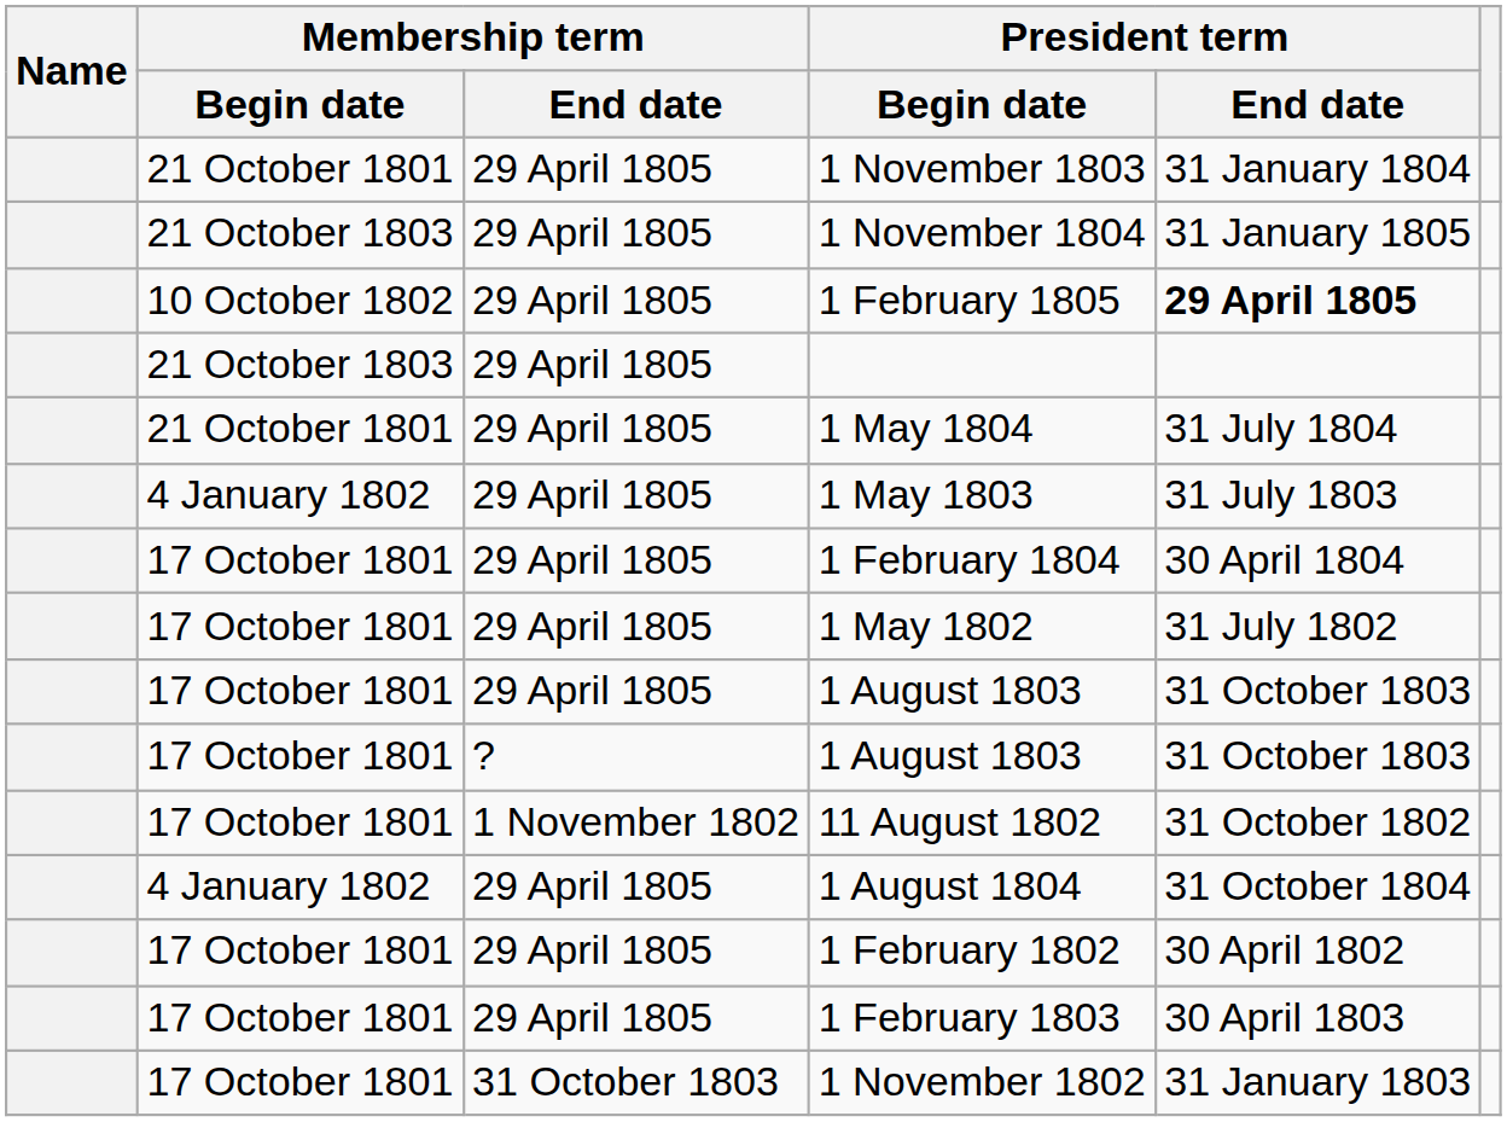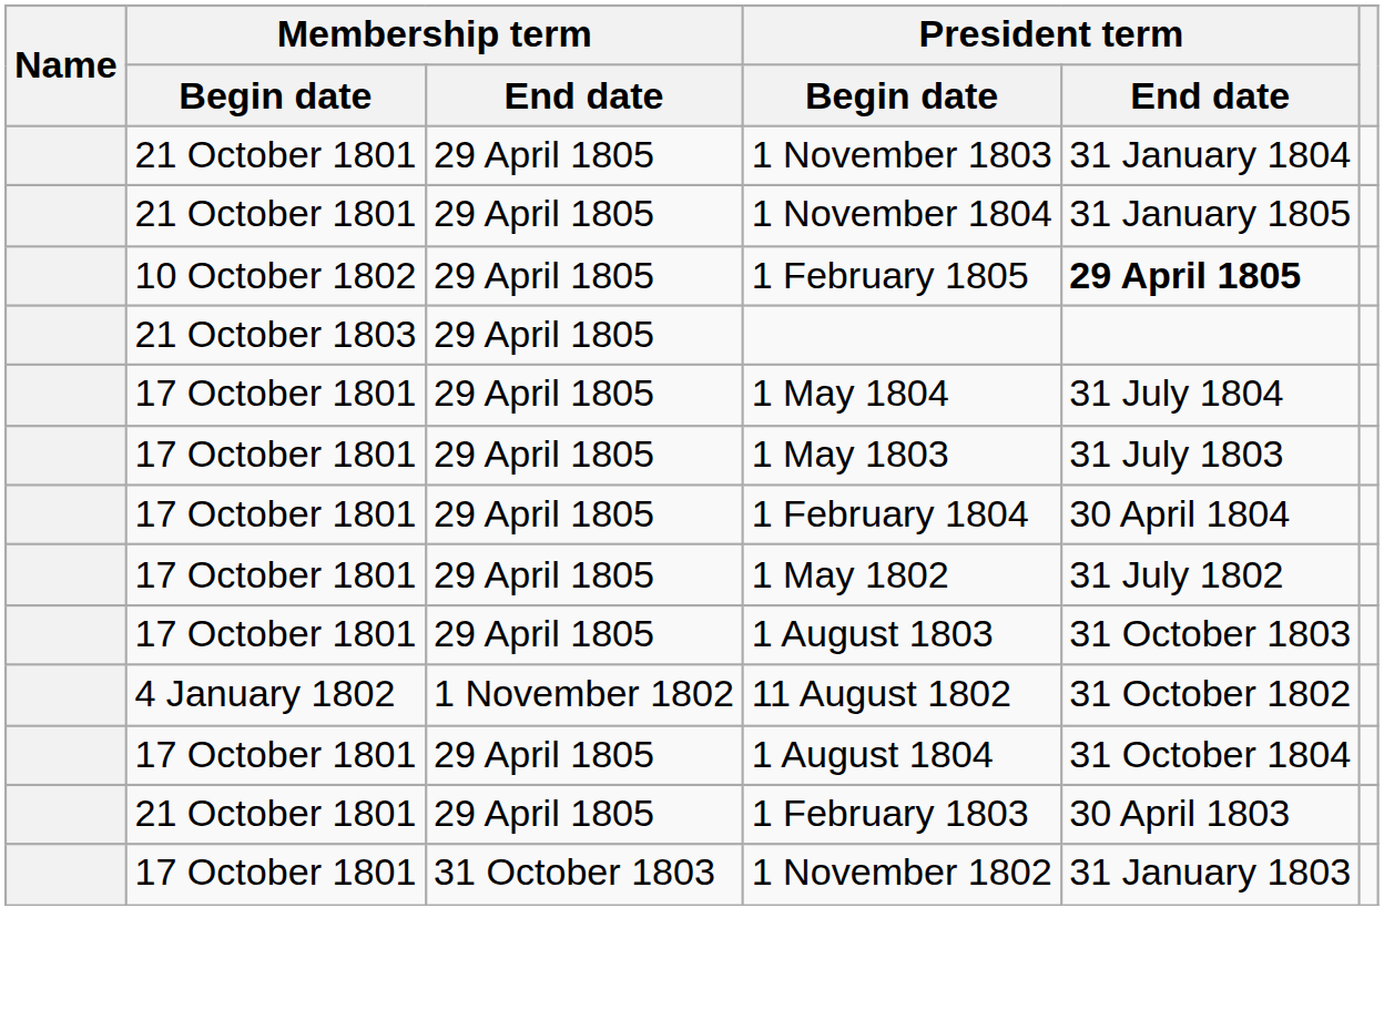1 November 1804 | Membership term / Begin date: 21 October 1803 -> 21 October 1801
1 May 1804 | Membership term / Begin date: 21 October 1801 -> 17 October 1801
1 May 1803 | Membership term / Begin date: 4 January 1802 -> 17 October 1801
- row: 17 October 1801 | ? | 1 August 1803 | 31 October 1803
11 August 1802 | Membership term / Begin date: 17 October 1801 -> 4 January 1802
1 August 1804 | Membership term / Begin date: 4 January 1802 -> 17 October 1801
- row: 17 October 1801 | 29 April 1805 | 1 February 1802 | 30 April 1802
1 February 1803 | Membership term / Begin date: 17 October 1801 -> 21 October 1801
